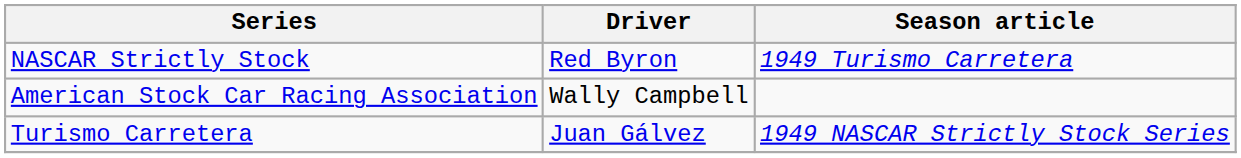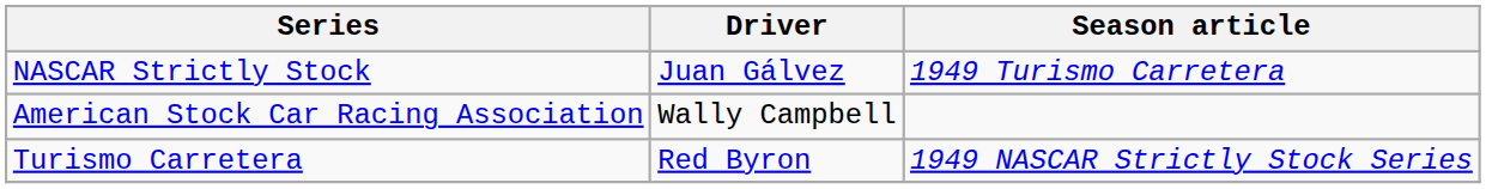NASCAR Strictly Stock | Driver: Red Byron -> Juan Gálvez
Turismo Carretera | Driver: Juan Gálvez -> Red Byron
